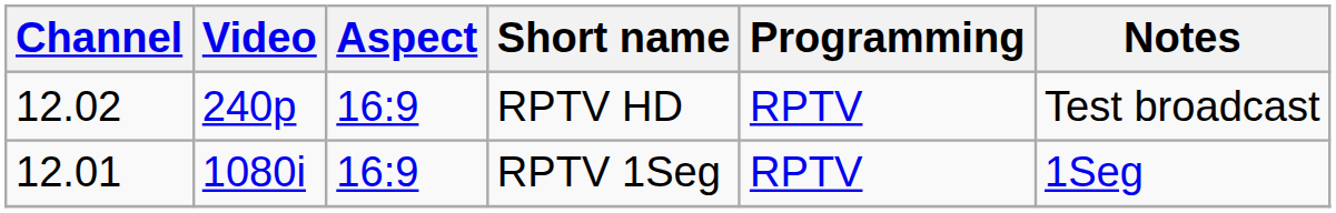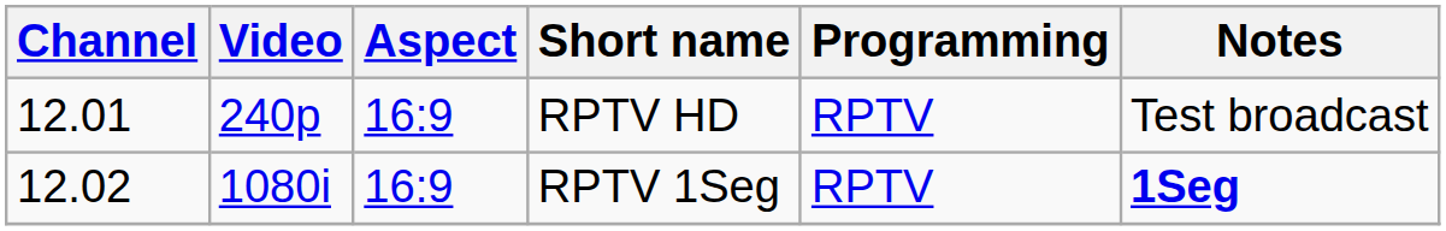RPTV HD | Channel: 12.02 -> 12.01
RPTV 1Seg | Channel: 12.01 -> 12.02
RPTV 1Seg | Notes: normal -> bold
